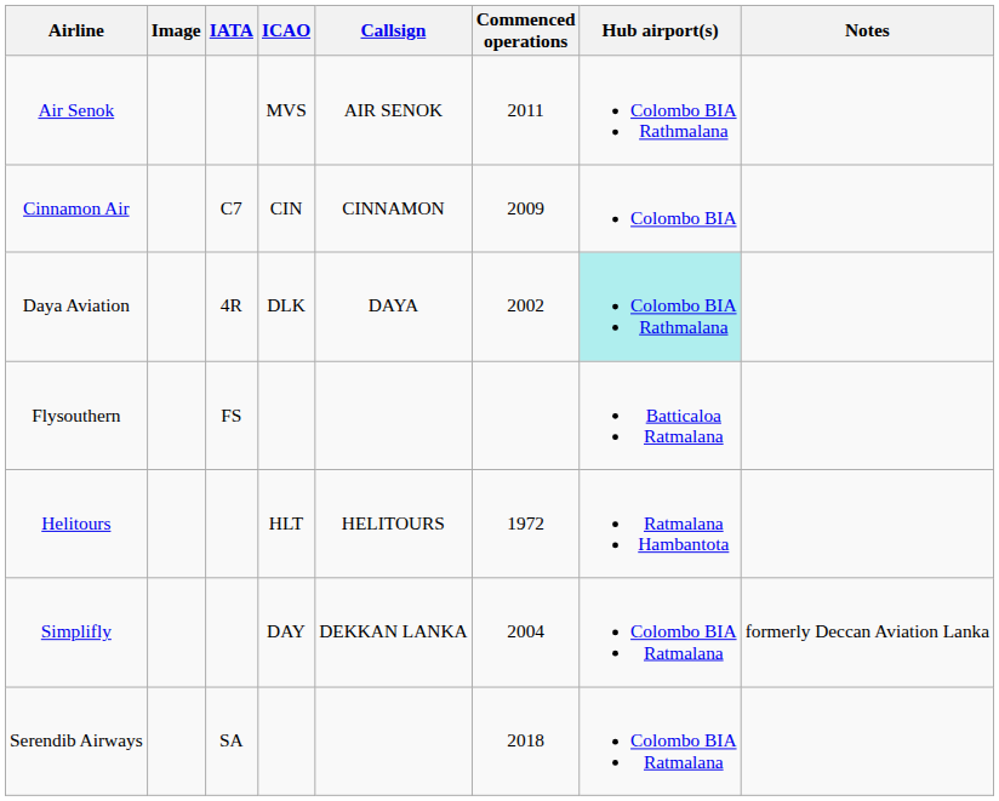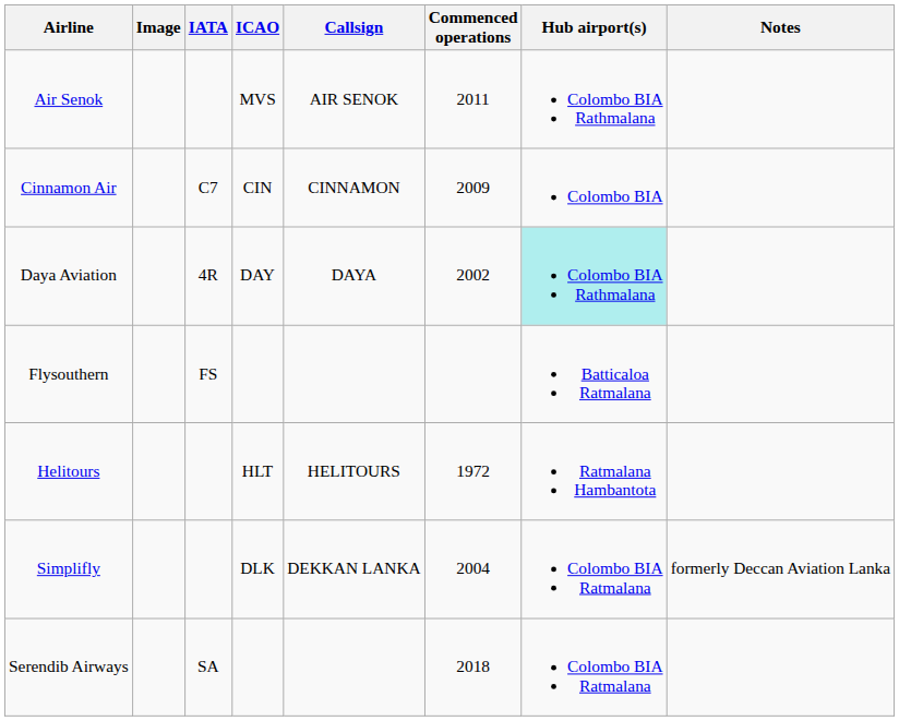Daya Aviation | ICAO: DLK -> DAY
Simplifly | ICAO: DAY -> DLK
